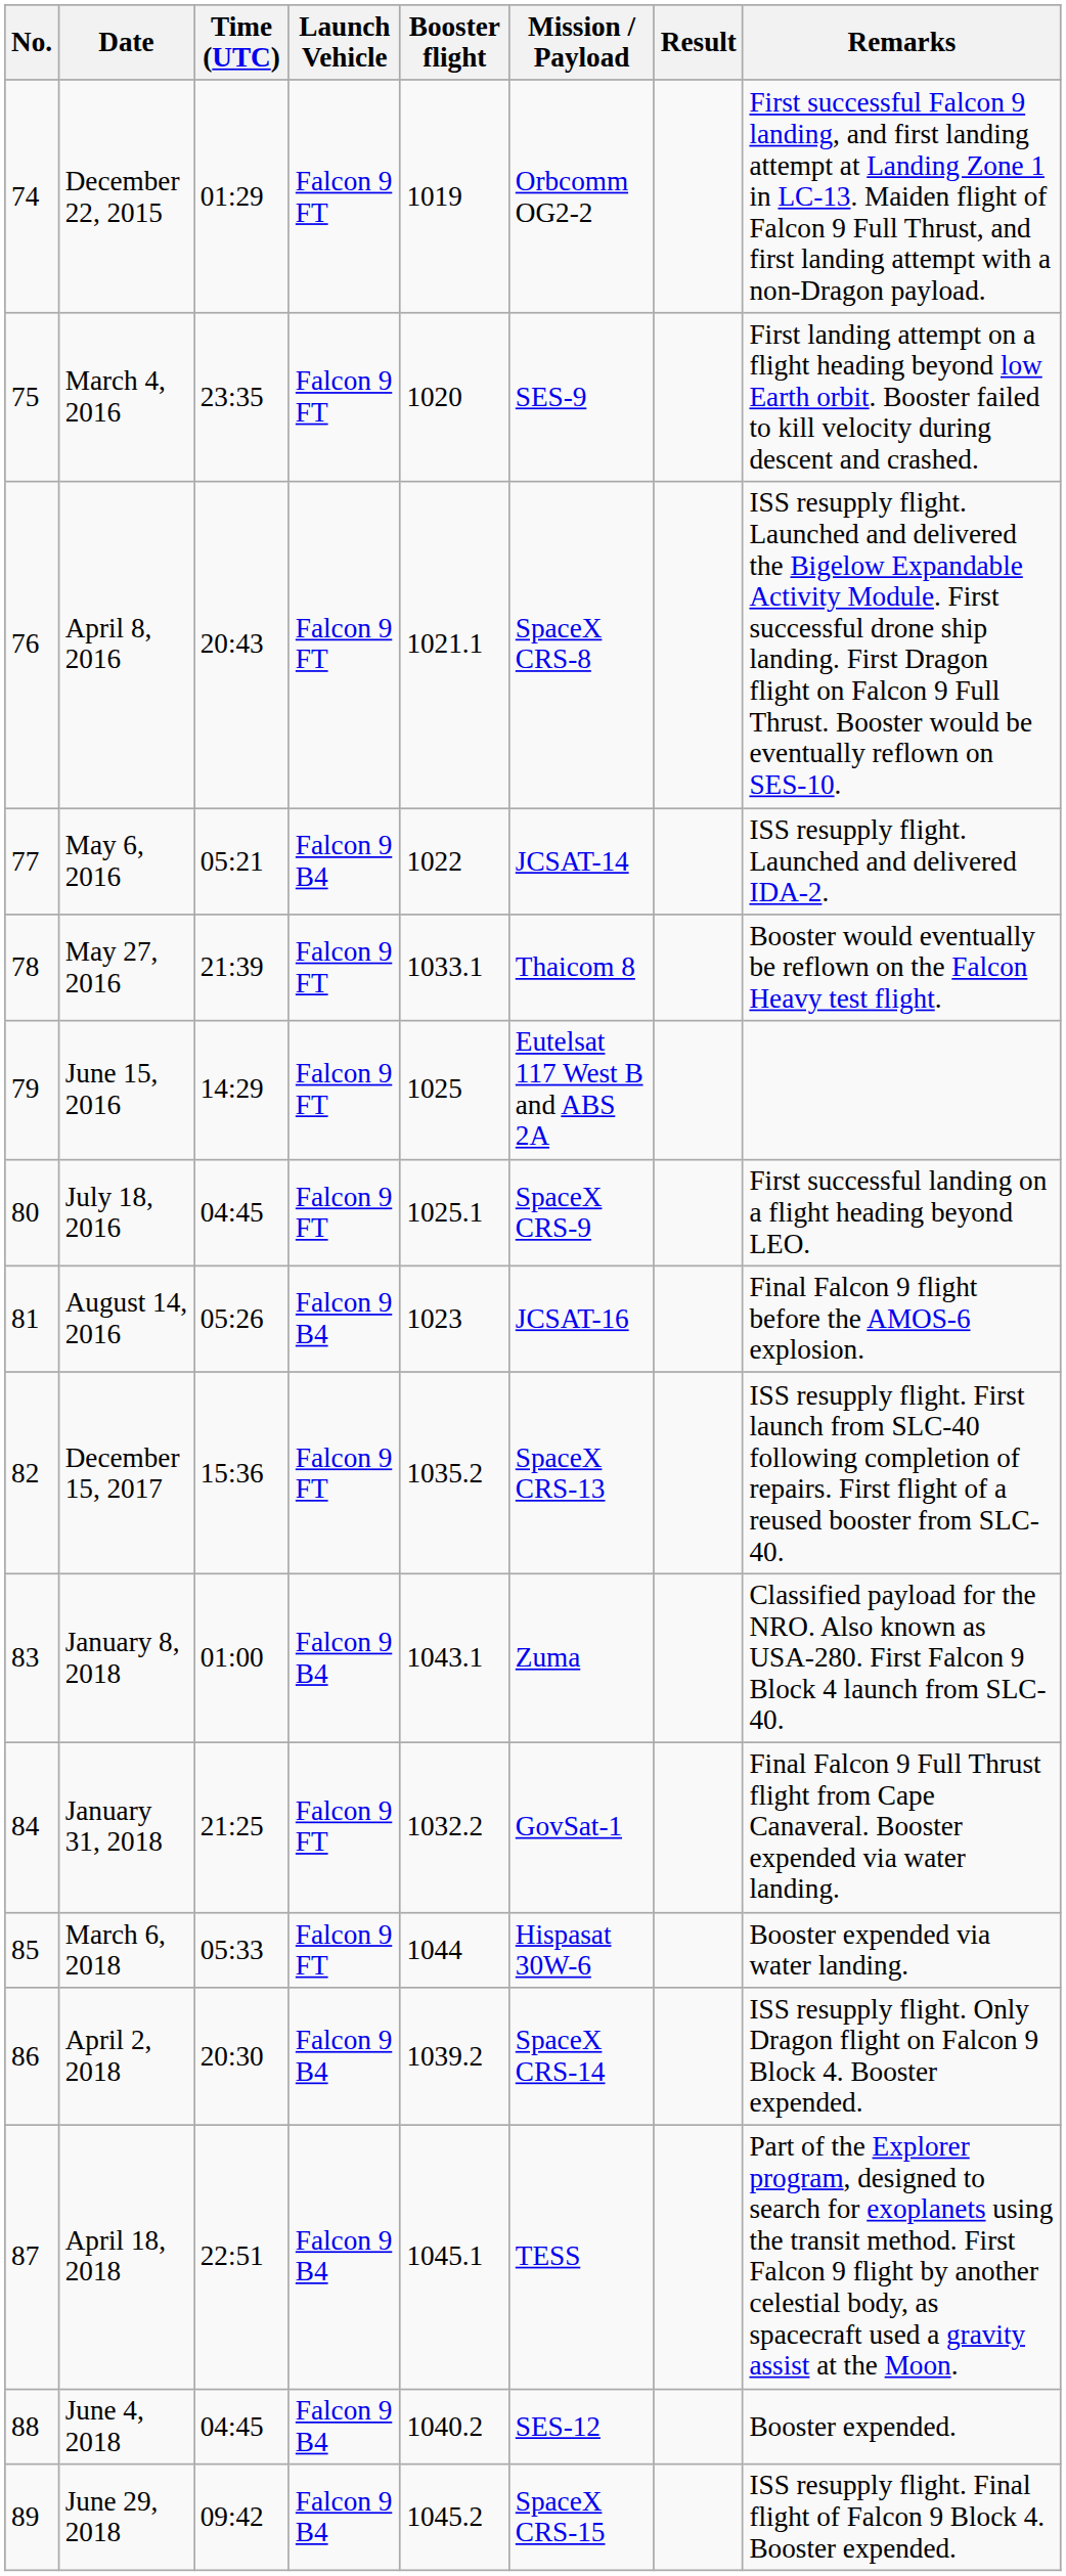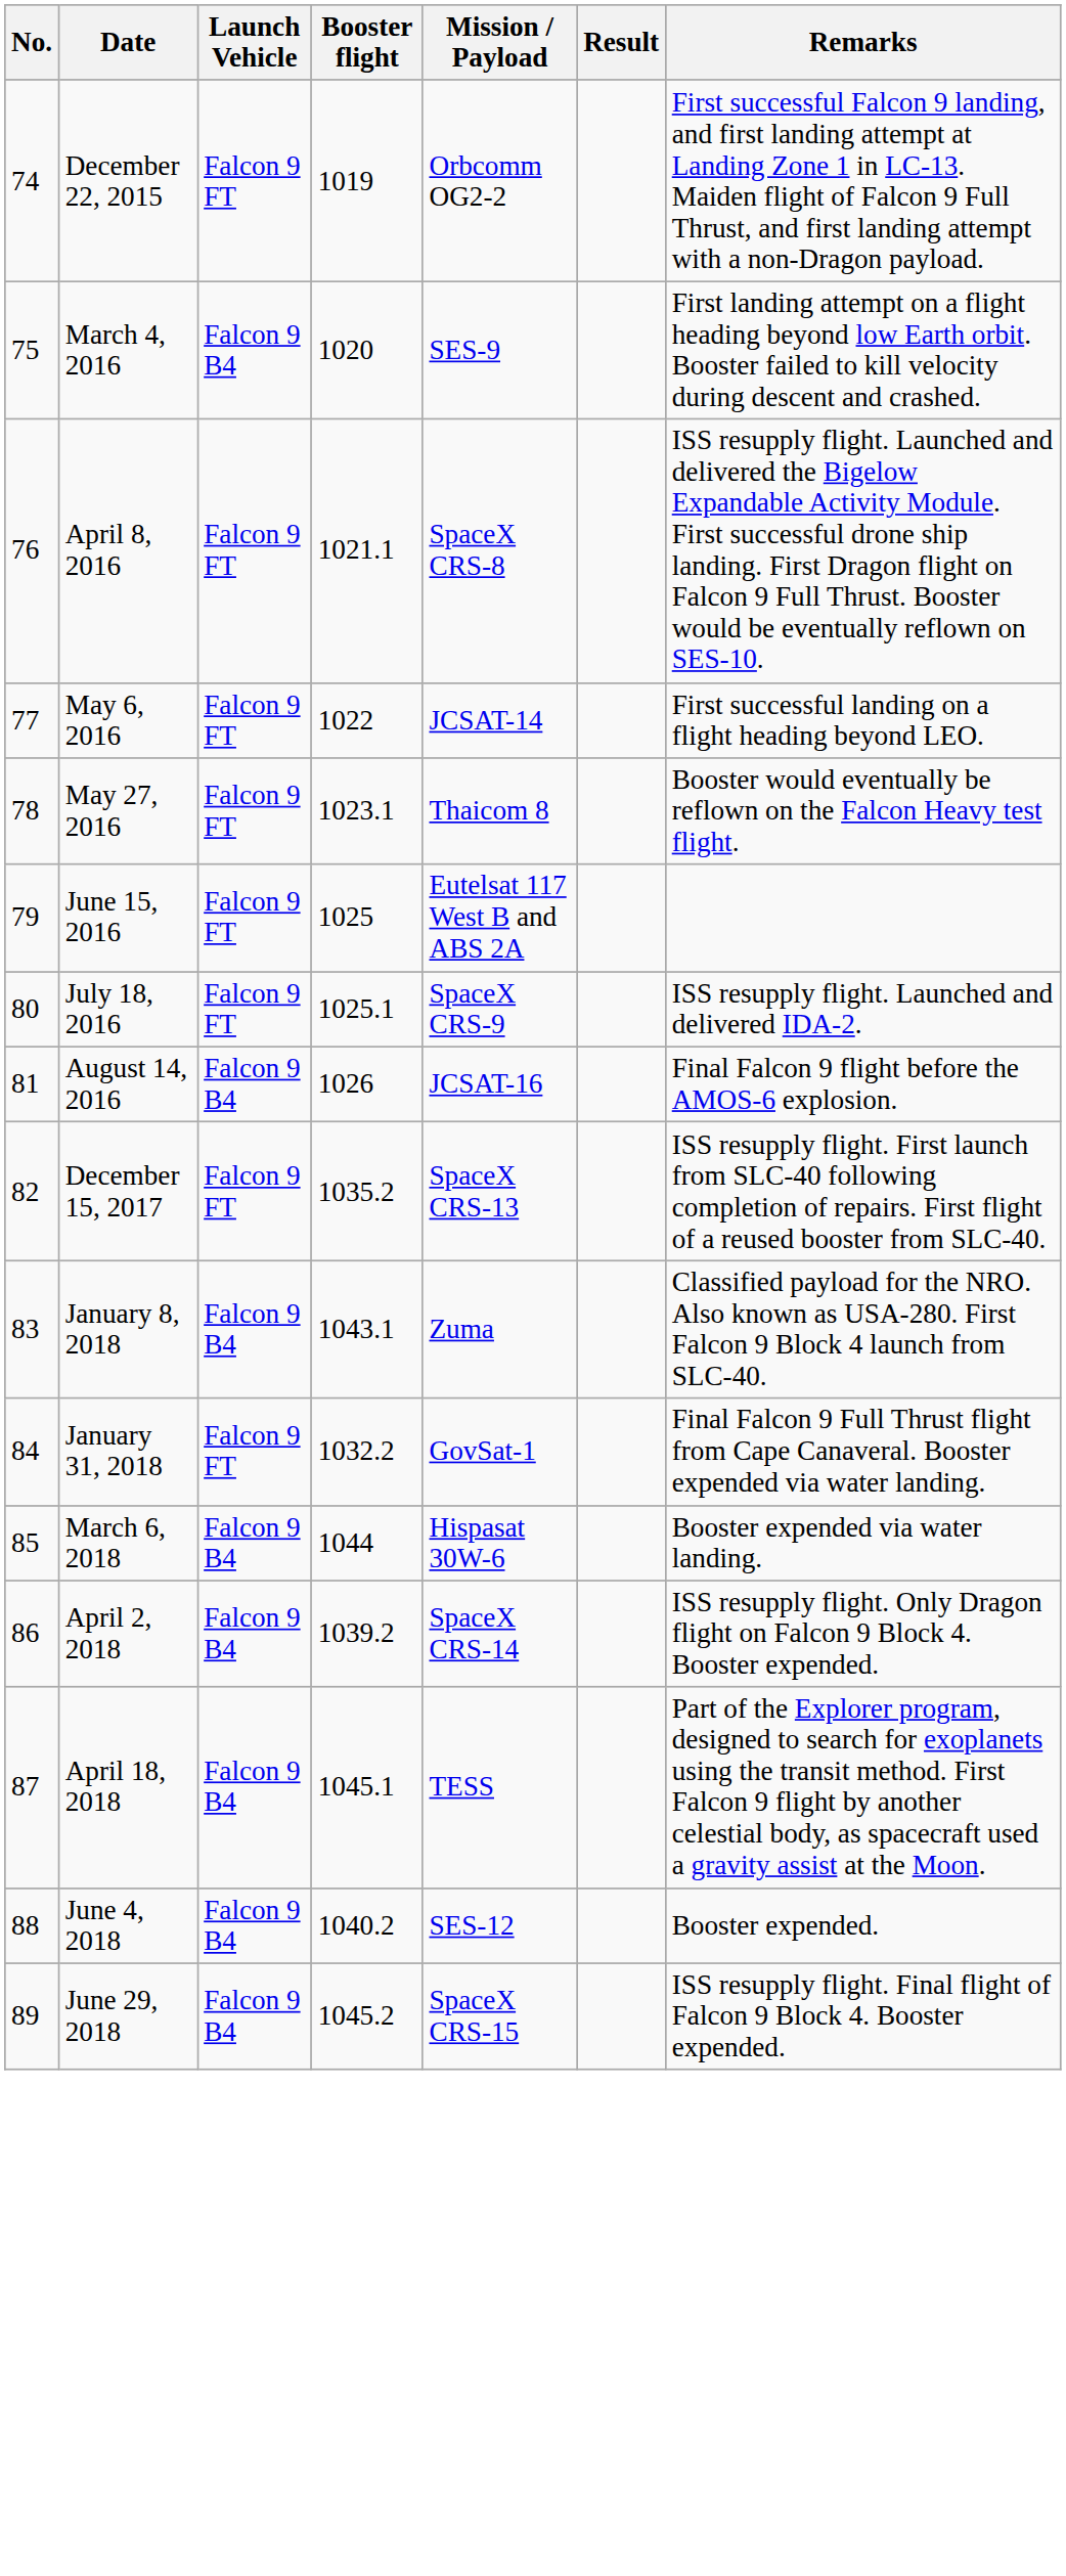- column: Time (UTC) | 01:29 | 23:35 | 20:43 | 05:21 | 21:39 | 14:29 | 04:45 | 05:26 | 15:36 | 01:00 | 21:25 | 05:33 | 20:30 | 22:51 | 04:45 | 09:42
March 4, 2016 | Launch Vehicle: Falcon 9 FT -> Falcon 9 B4
May 6, 2016 | Launch Vehicle: Falcon 9 B4 -> Falcon 9 FT
May 6, 2016 | Remarks: ISS resupply flight. Launched and delivered IDA-2. -> First successful landing on a flight heading beyond LEO.
May 27, 2016 | Booster flight: 1033.1 -> 1023.1
July 18, 2016 | Remarks: First successful landing on a flight heading beyond LEO. -> ISS resupply flight. Launched and delivered IDA-2.
August 14, 2016 | Booster flight: 1023 -> 1026
March 6, 2018 | Launch Vehicle: Falcon 9 FT -> Falcon 9 B4
